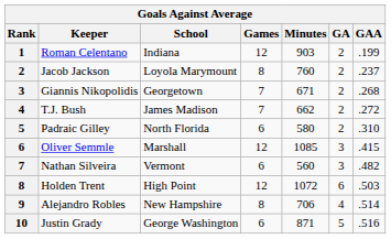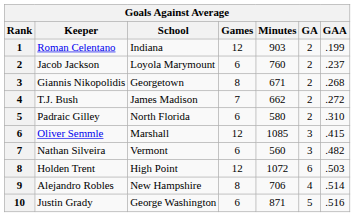Jacob Jackson | Games: 8 -> 6
Giannis Nikopolidis | Games: 7 -> 8
